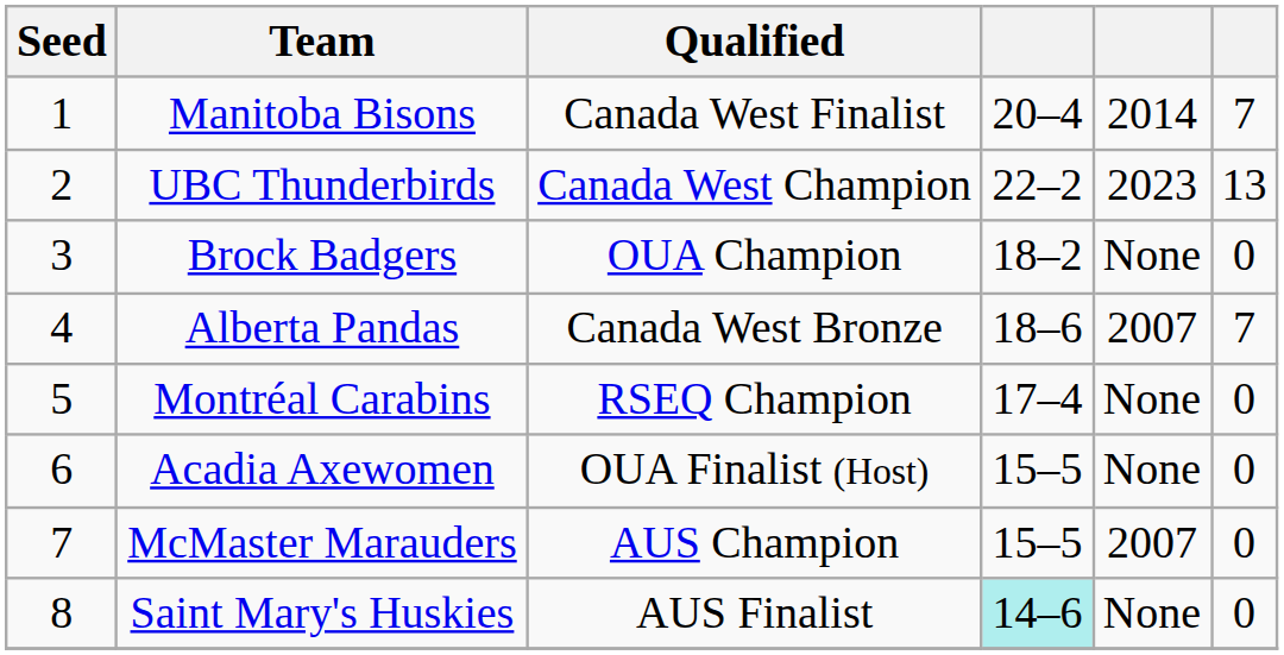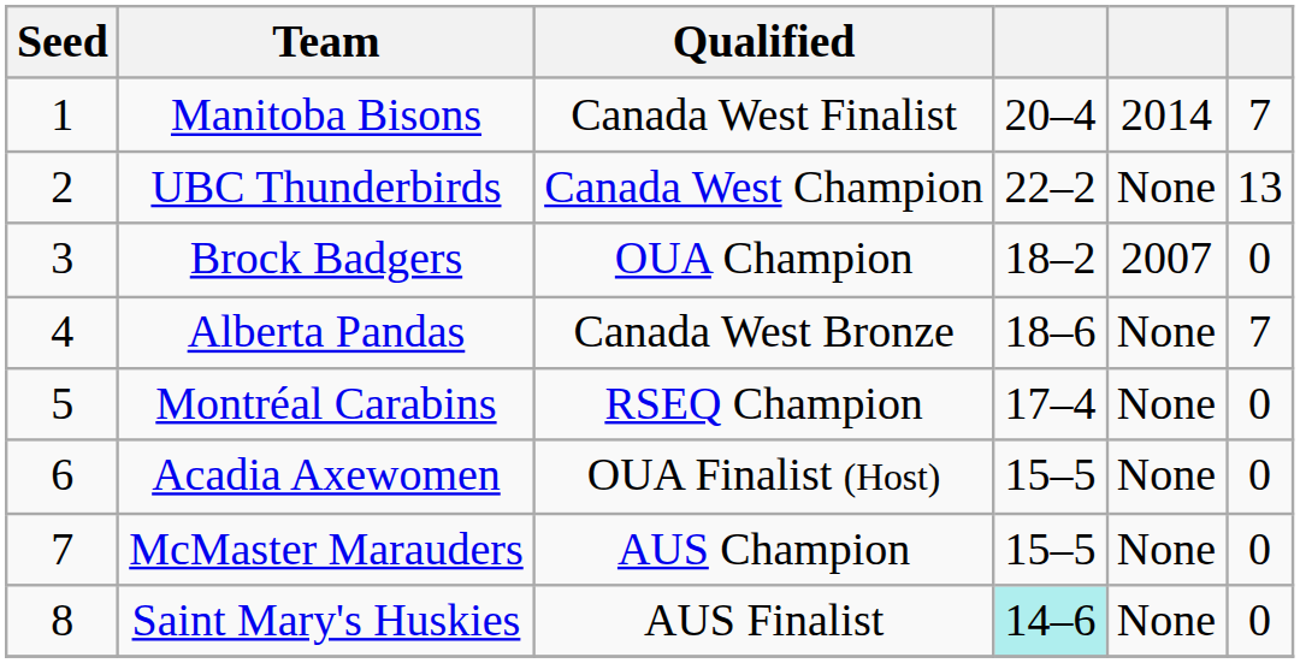UBC Thunderbirds | column 5: 2023 -> None
Brock Badgers | column 5: None -> 2007
Alberta Pandas | column 5: 2007 -> None
McMaster Marauders | column 5: 2007 -> None
